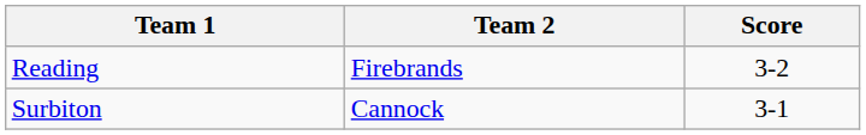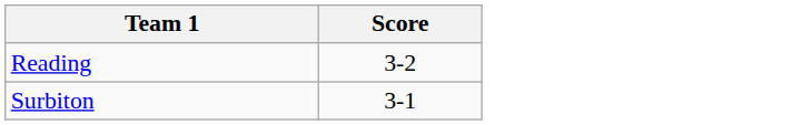- column: Team 2 | Firebrands | Cannock
